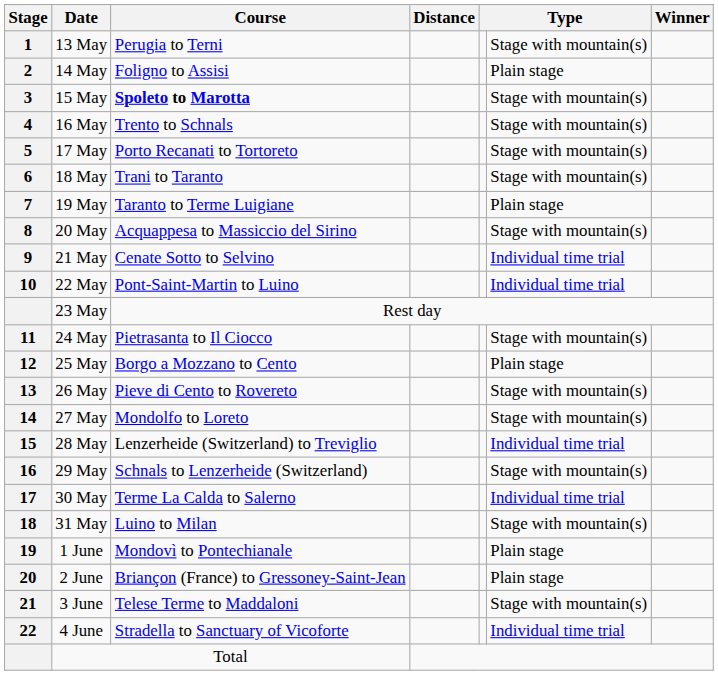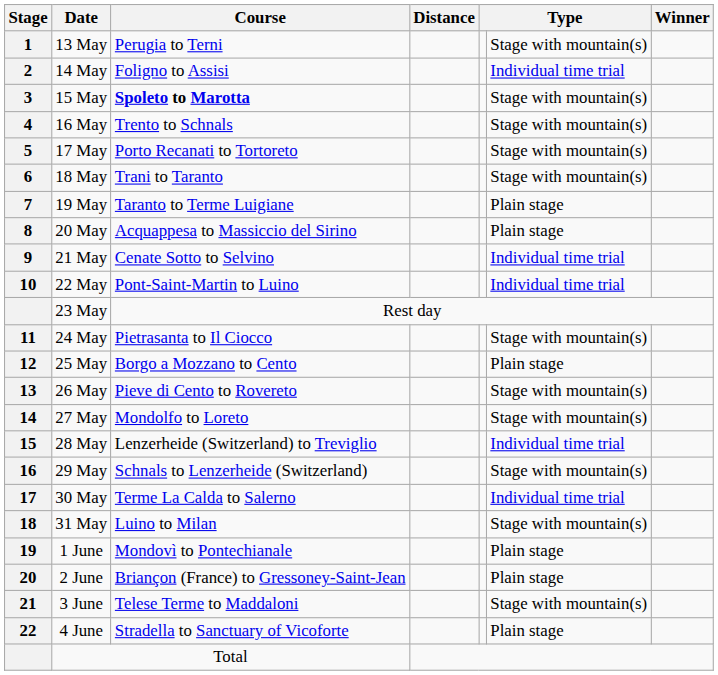14 May | column 6: Plain stage -> Individual time trial
20 May | column 6: Stage with mountain(s) -> Plain stage
4 June | column 6: Individual time trial -> Plain stage
